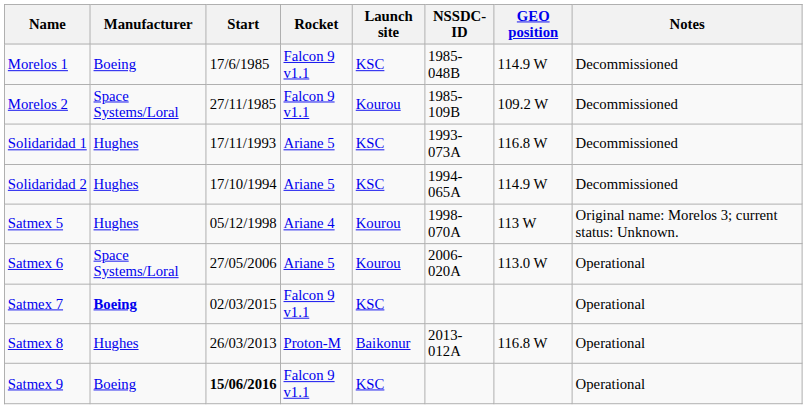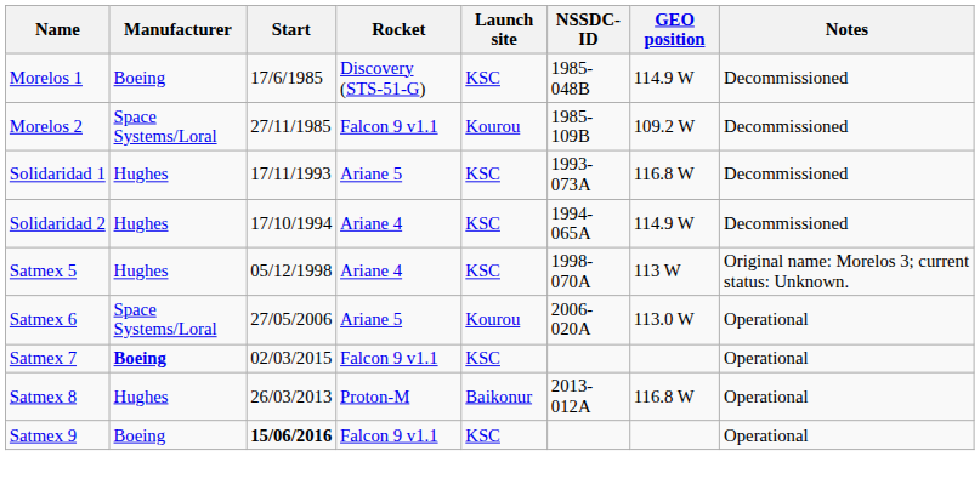Morelos 1 | Rocket: Falcon 9 v1.1 -> Discovery (STS-51-G)
Solidaridad 2 | Rocket: Ariane 5 -> Ariane 4
Satmex 5 | Launch site: Kourou -> KSC
